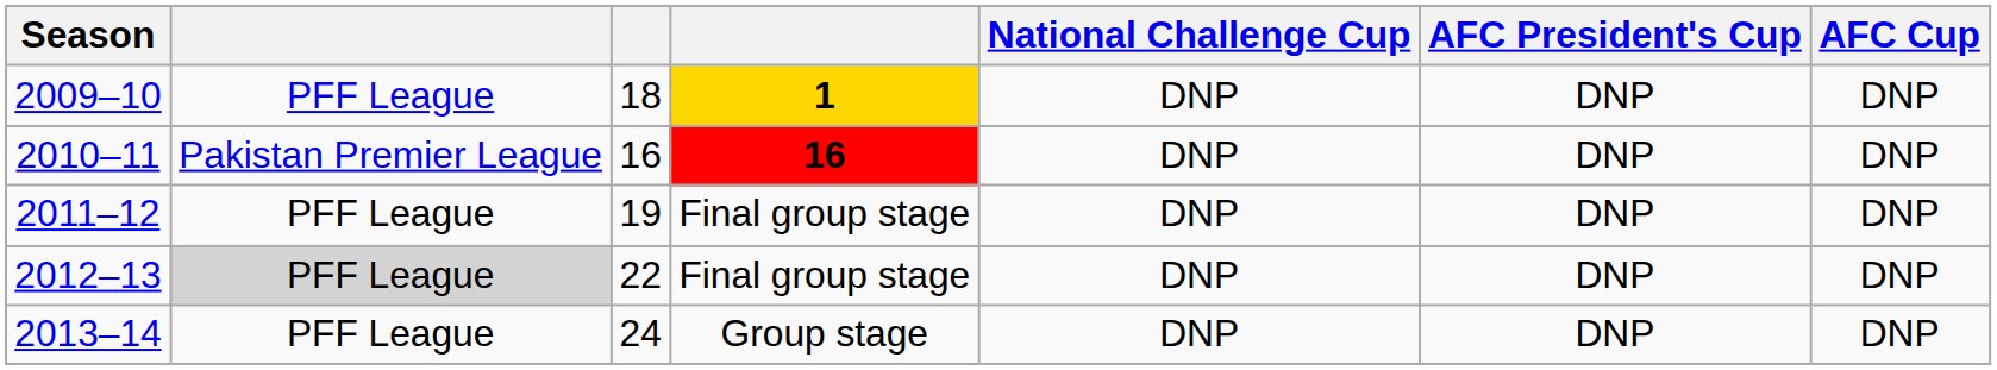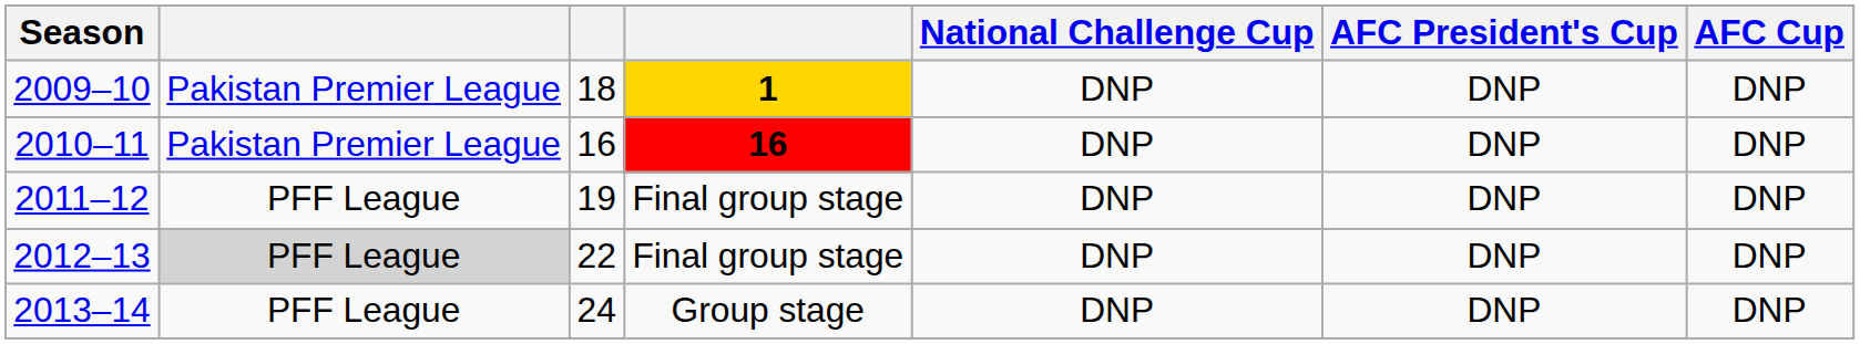2009–10 | column 2: PFF League -> Pakistan Premier League
